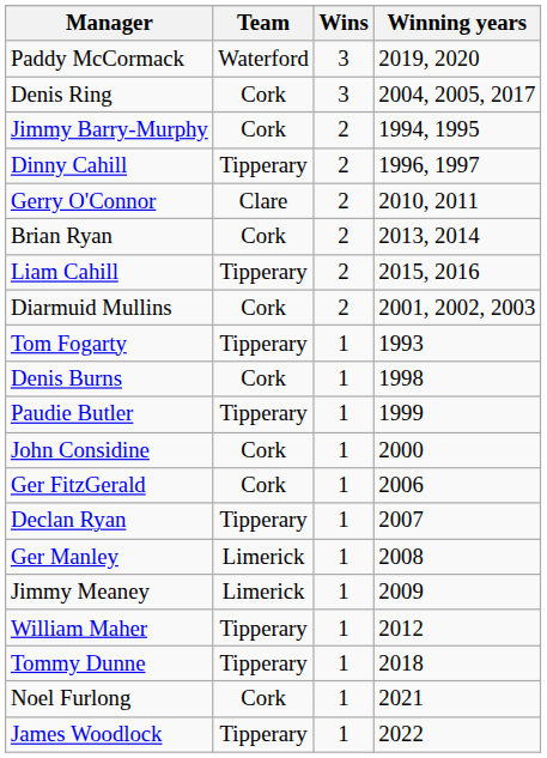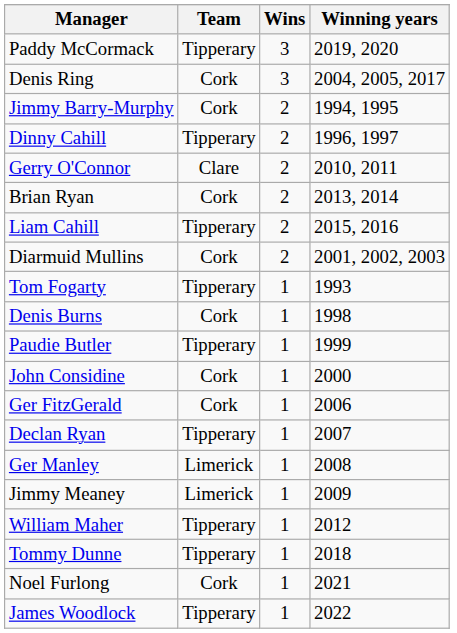Paddy McCormack | Team: Waterford -> Tipperary
